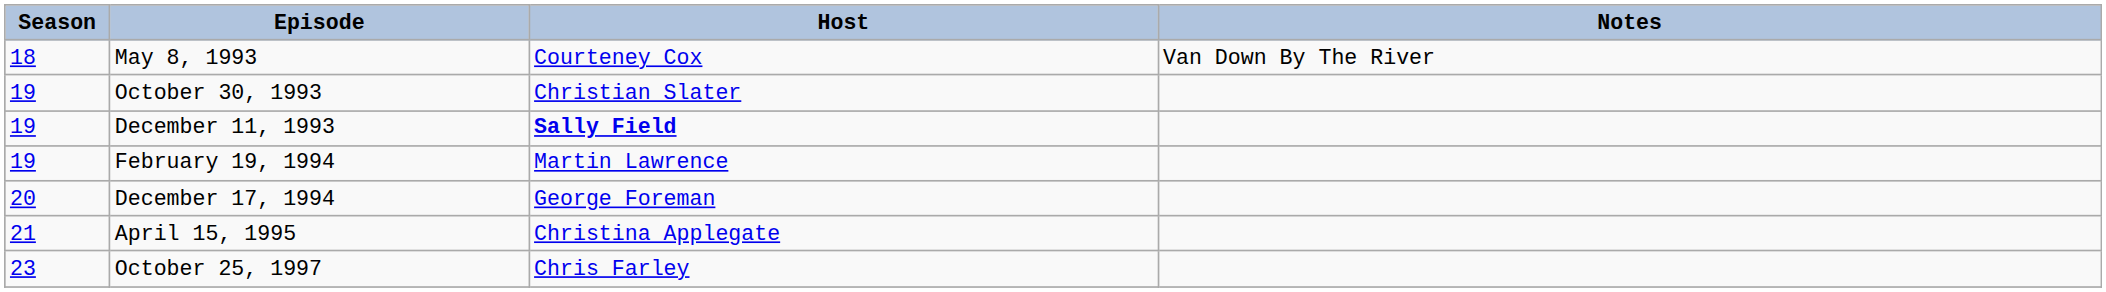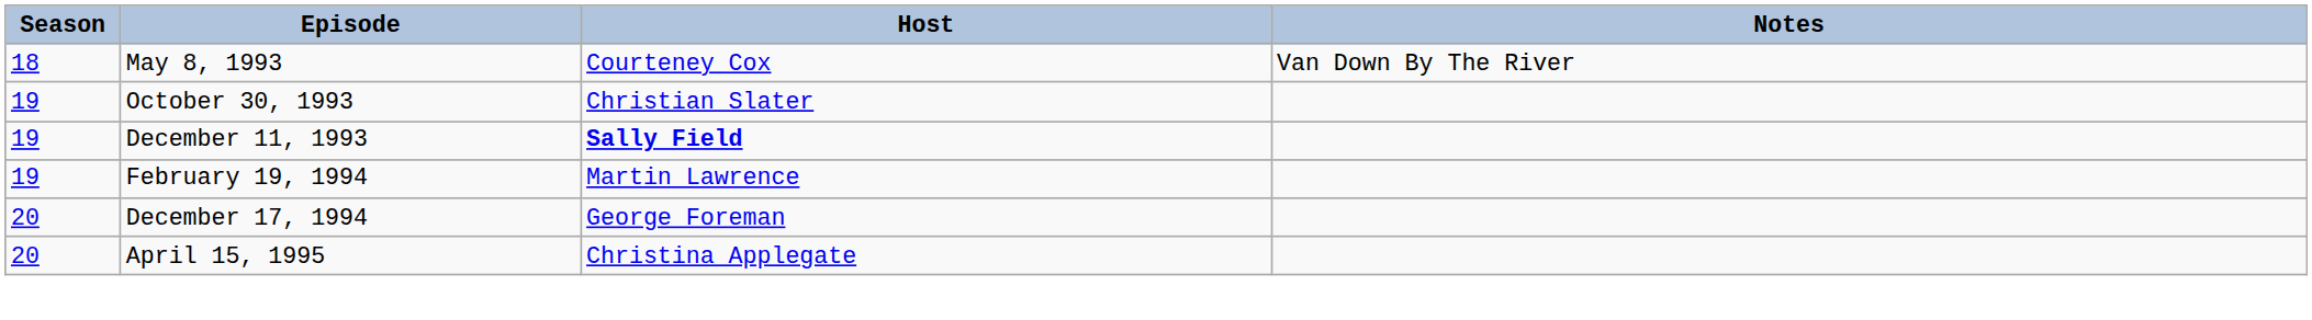April 15, 1995 | Season: 21 -> 20
- row: 23 | October 25, 1997 | Chris Farley
